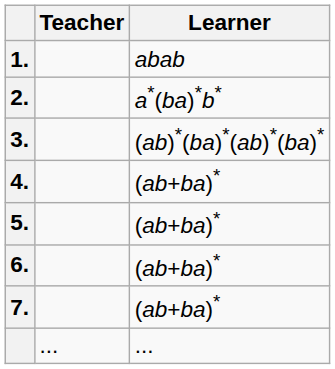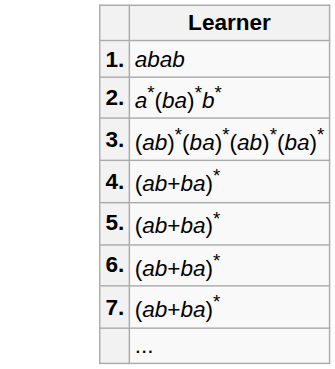- column: Teacher | ...
